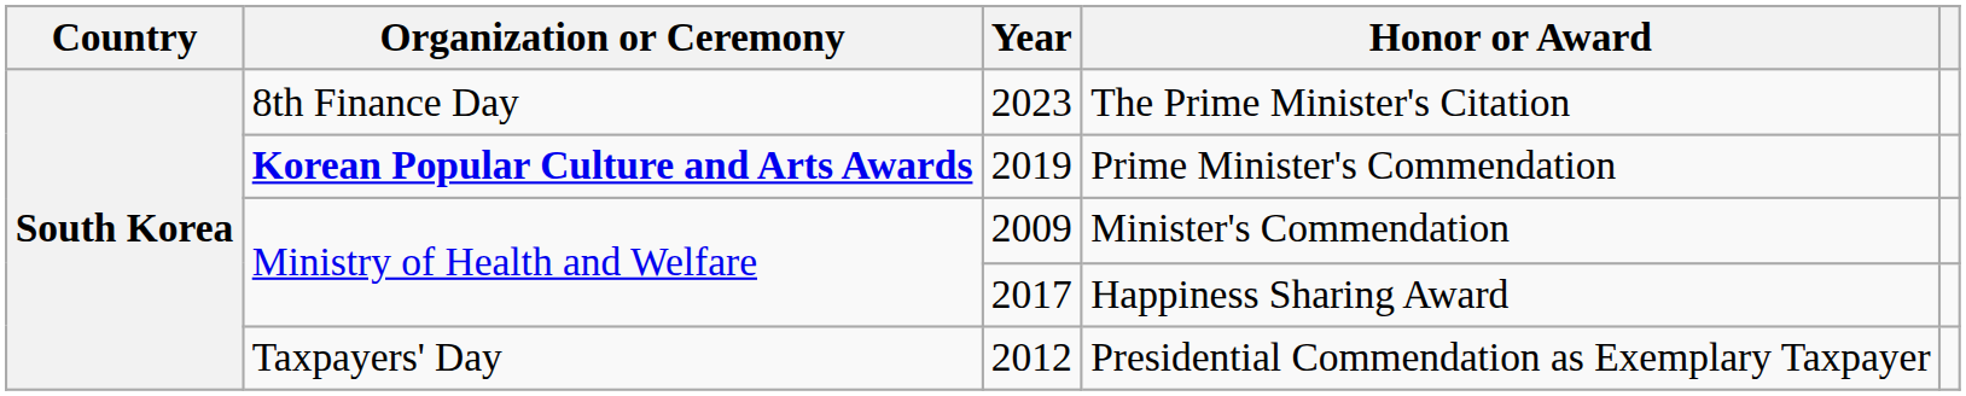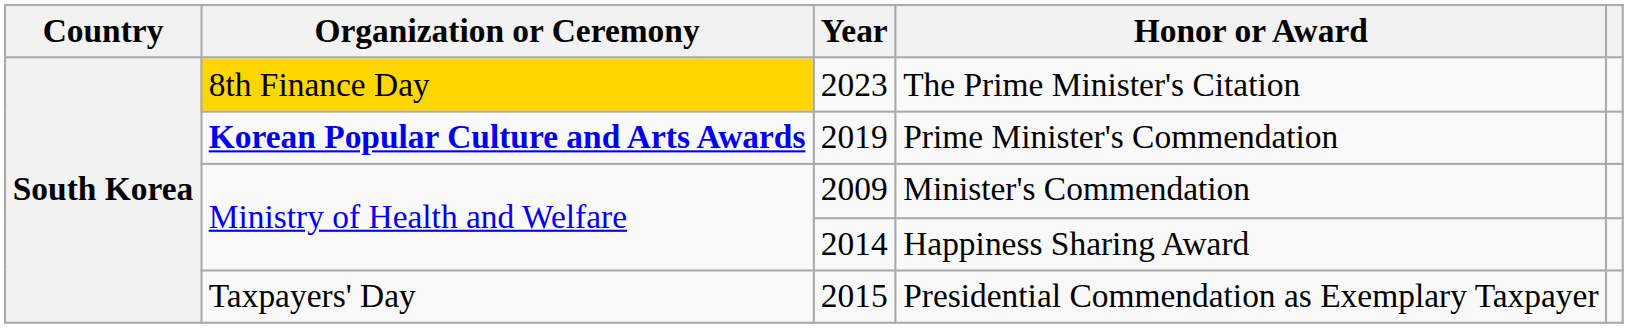The Prime Minister's Citation | Organization or Ceremony: no background -> gold background
Happiness Sharing Award | Year: 2017 -> 2014
Presidential Commendation as Exemplary Taxpayer | Year: 2012 -> 2015
